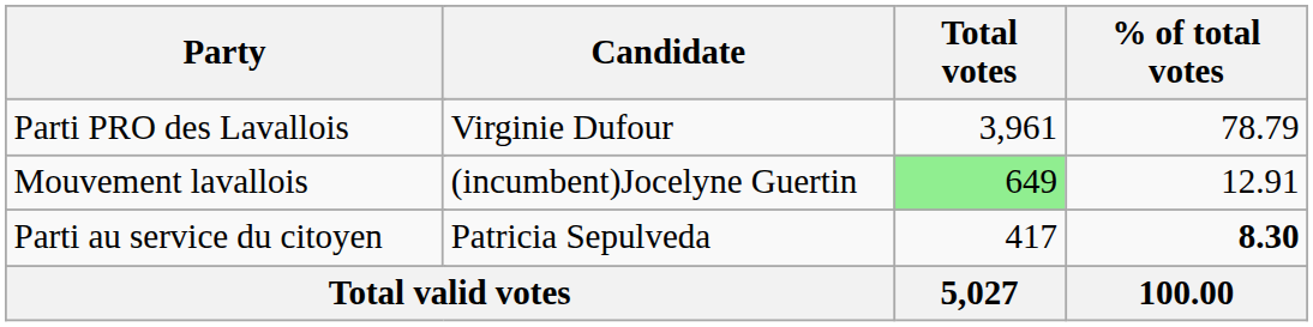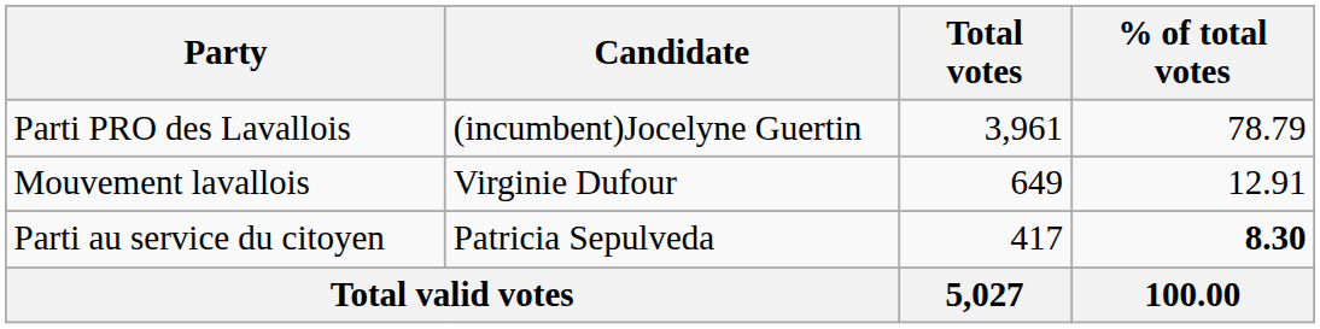Parti PRO des Lavallois | Candidate: Virginie Dufour -> (incumbent)Jocelyne Guertin
Mouvement lavallois | Candidate: (incumbent)Jocelyne Guertin -> Virginie Dufour
Mouvement lavallois | Total votes: lightgreen background -> no background
